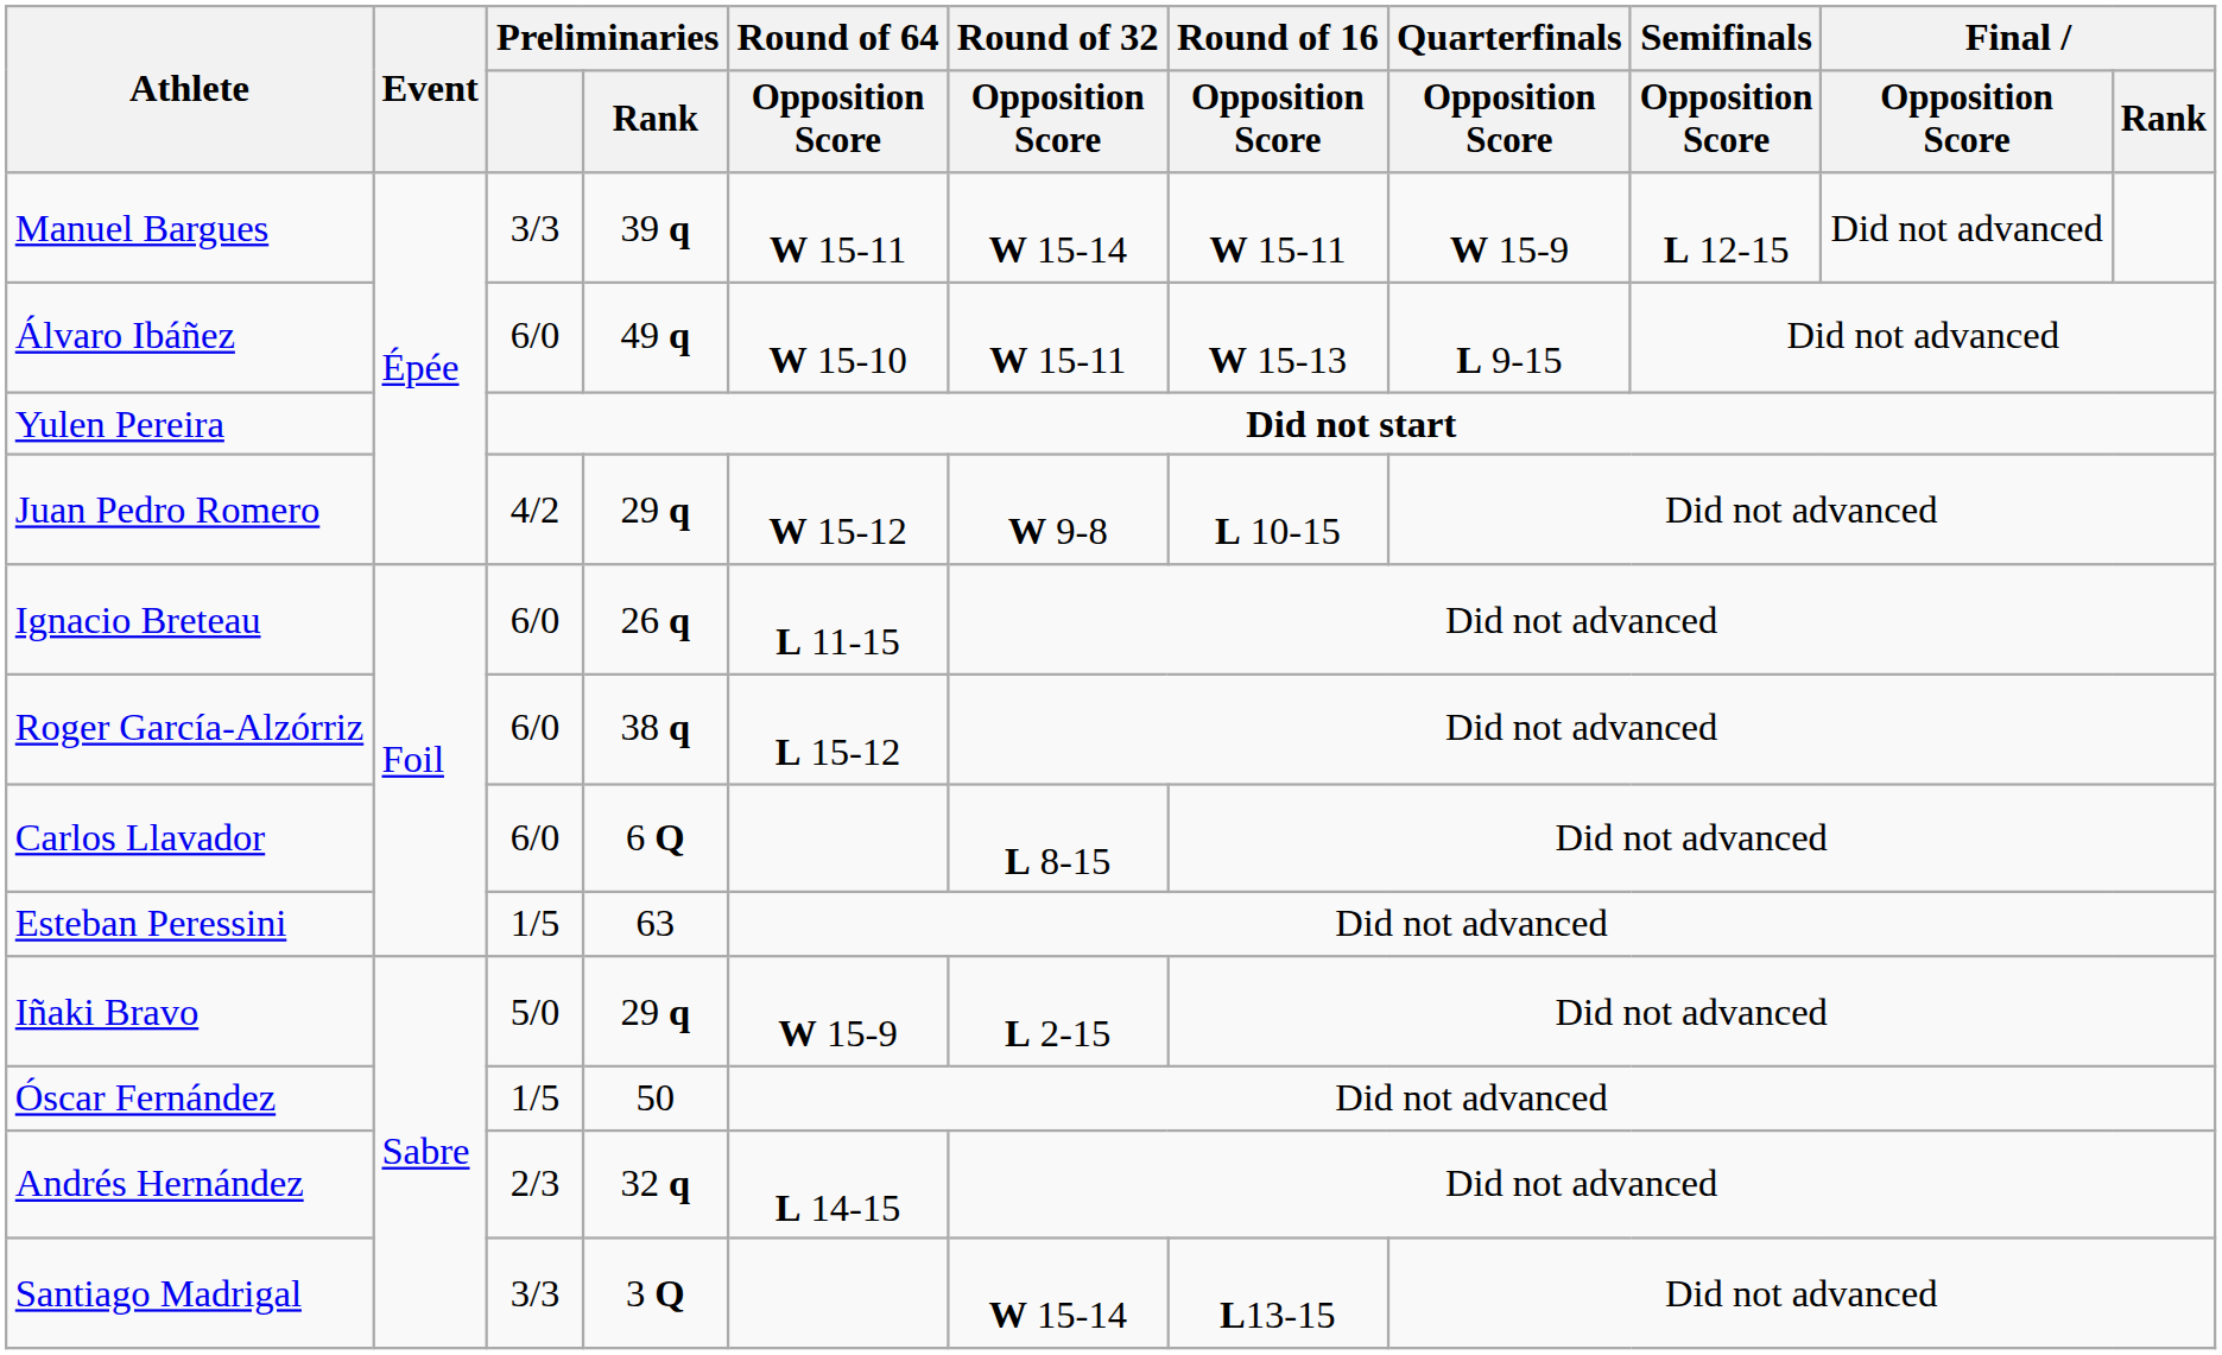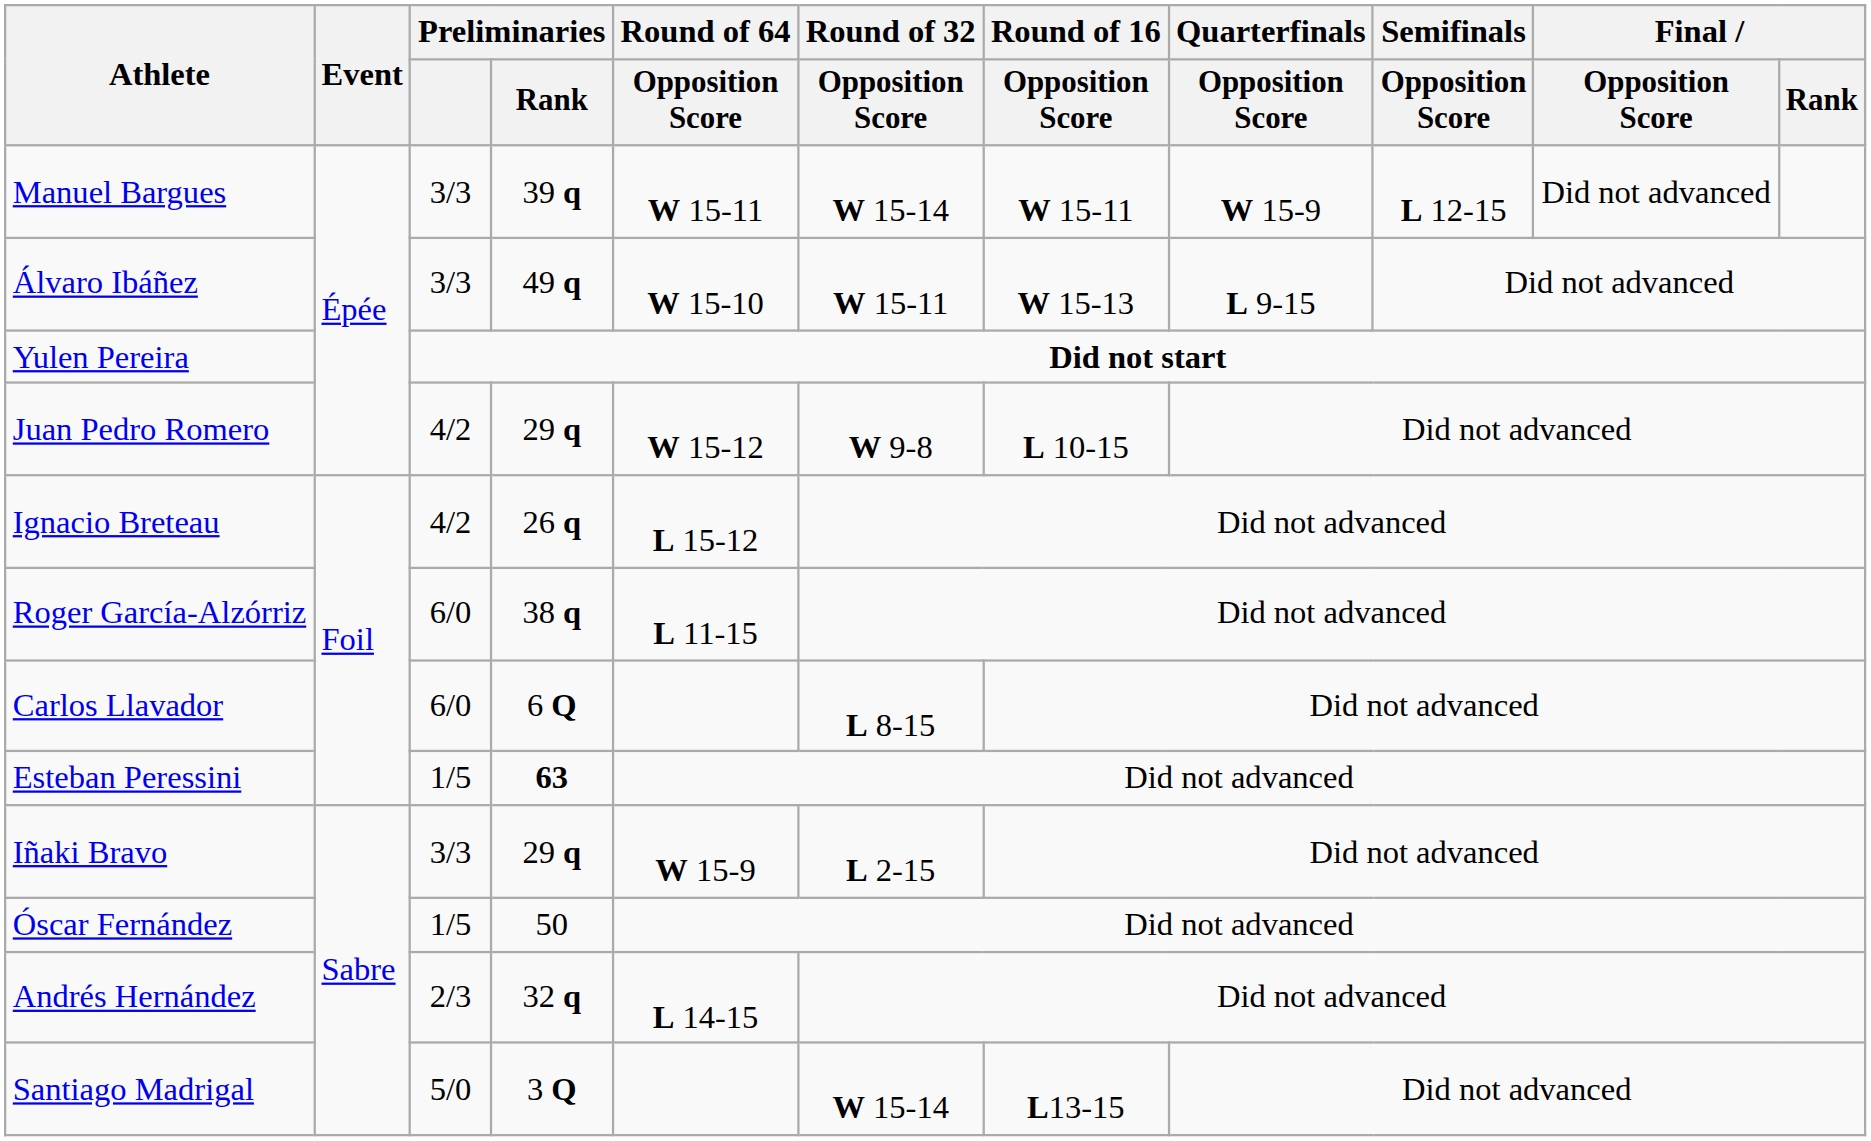Álvaro Ibáñez | Preliminaries: 6/0 -> 3/3
Ignacio Breteau | Preliminaries: 6/0 -> 4/2
Ignacio Breteau | Round of 64 / Opposition Score: L 11-15 -> L 15-12
Roger García-Alzórriz | Round of 64 / Opposition Score: L 15-12 -> L 11-15
Esteban Peressini | Preliminaries / Rank: normal -> bold
Iñaki Bravo | Preliminaries: 5/0 -> 3/3
Santiago Madrigal | Preliminaries: 3/3 -> 5/0
